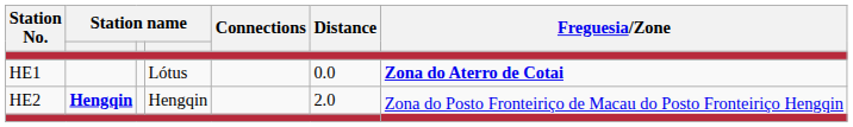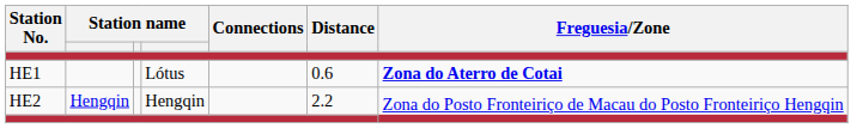HE1 | Distance: 0.0 -> 0.6
HE2 | column 2: bold -> normal
HE2 | Distance: 2.0 -> 2.2
